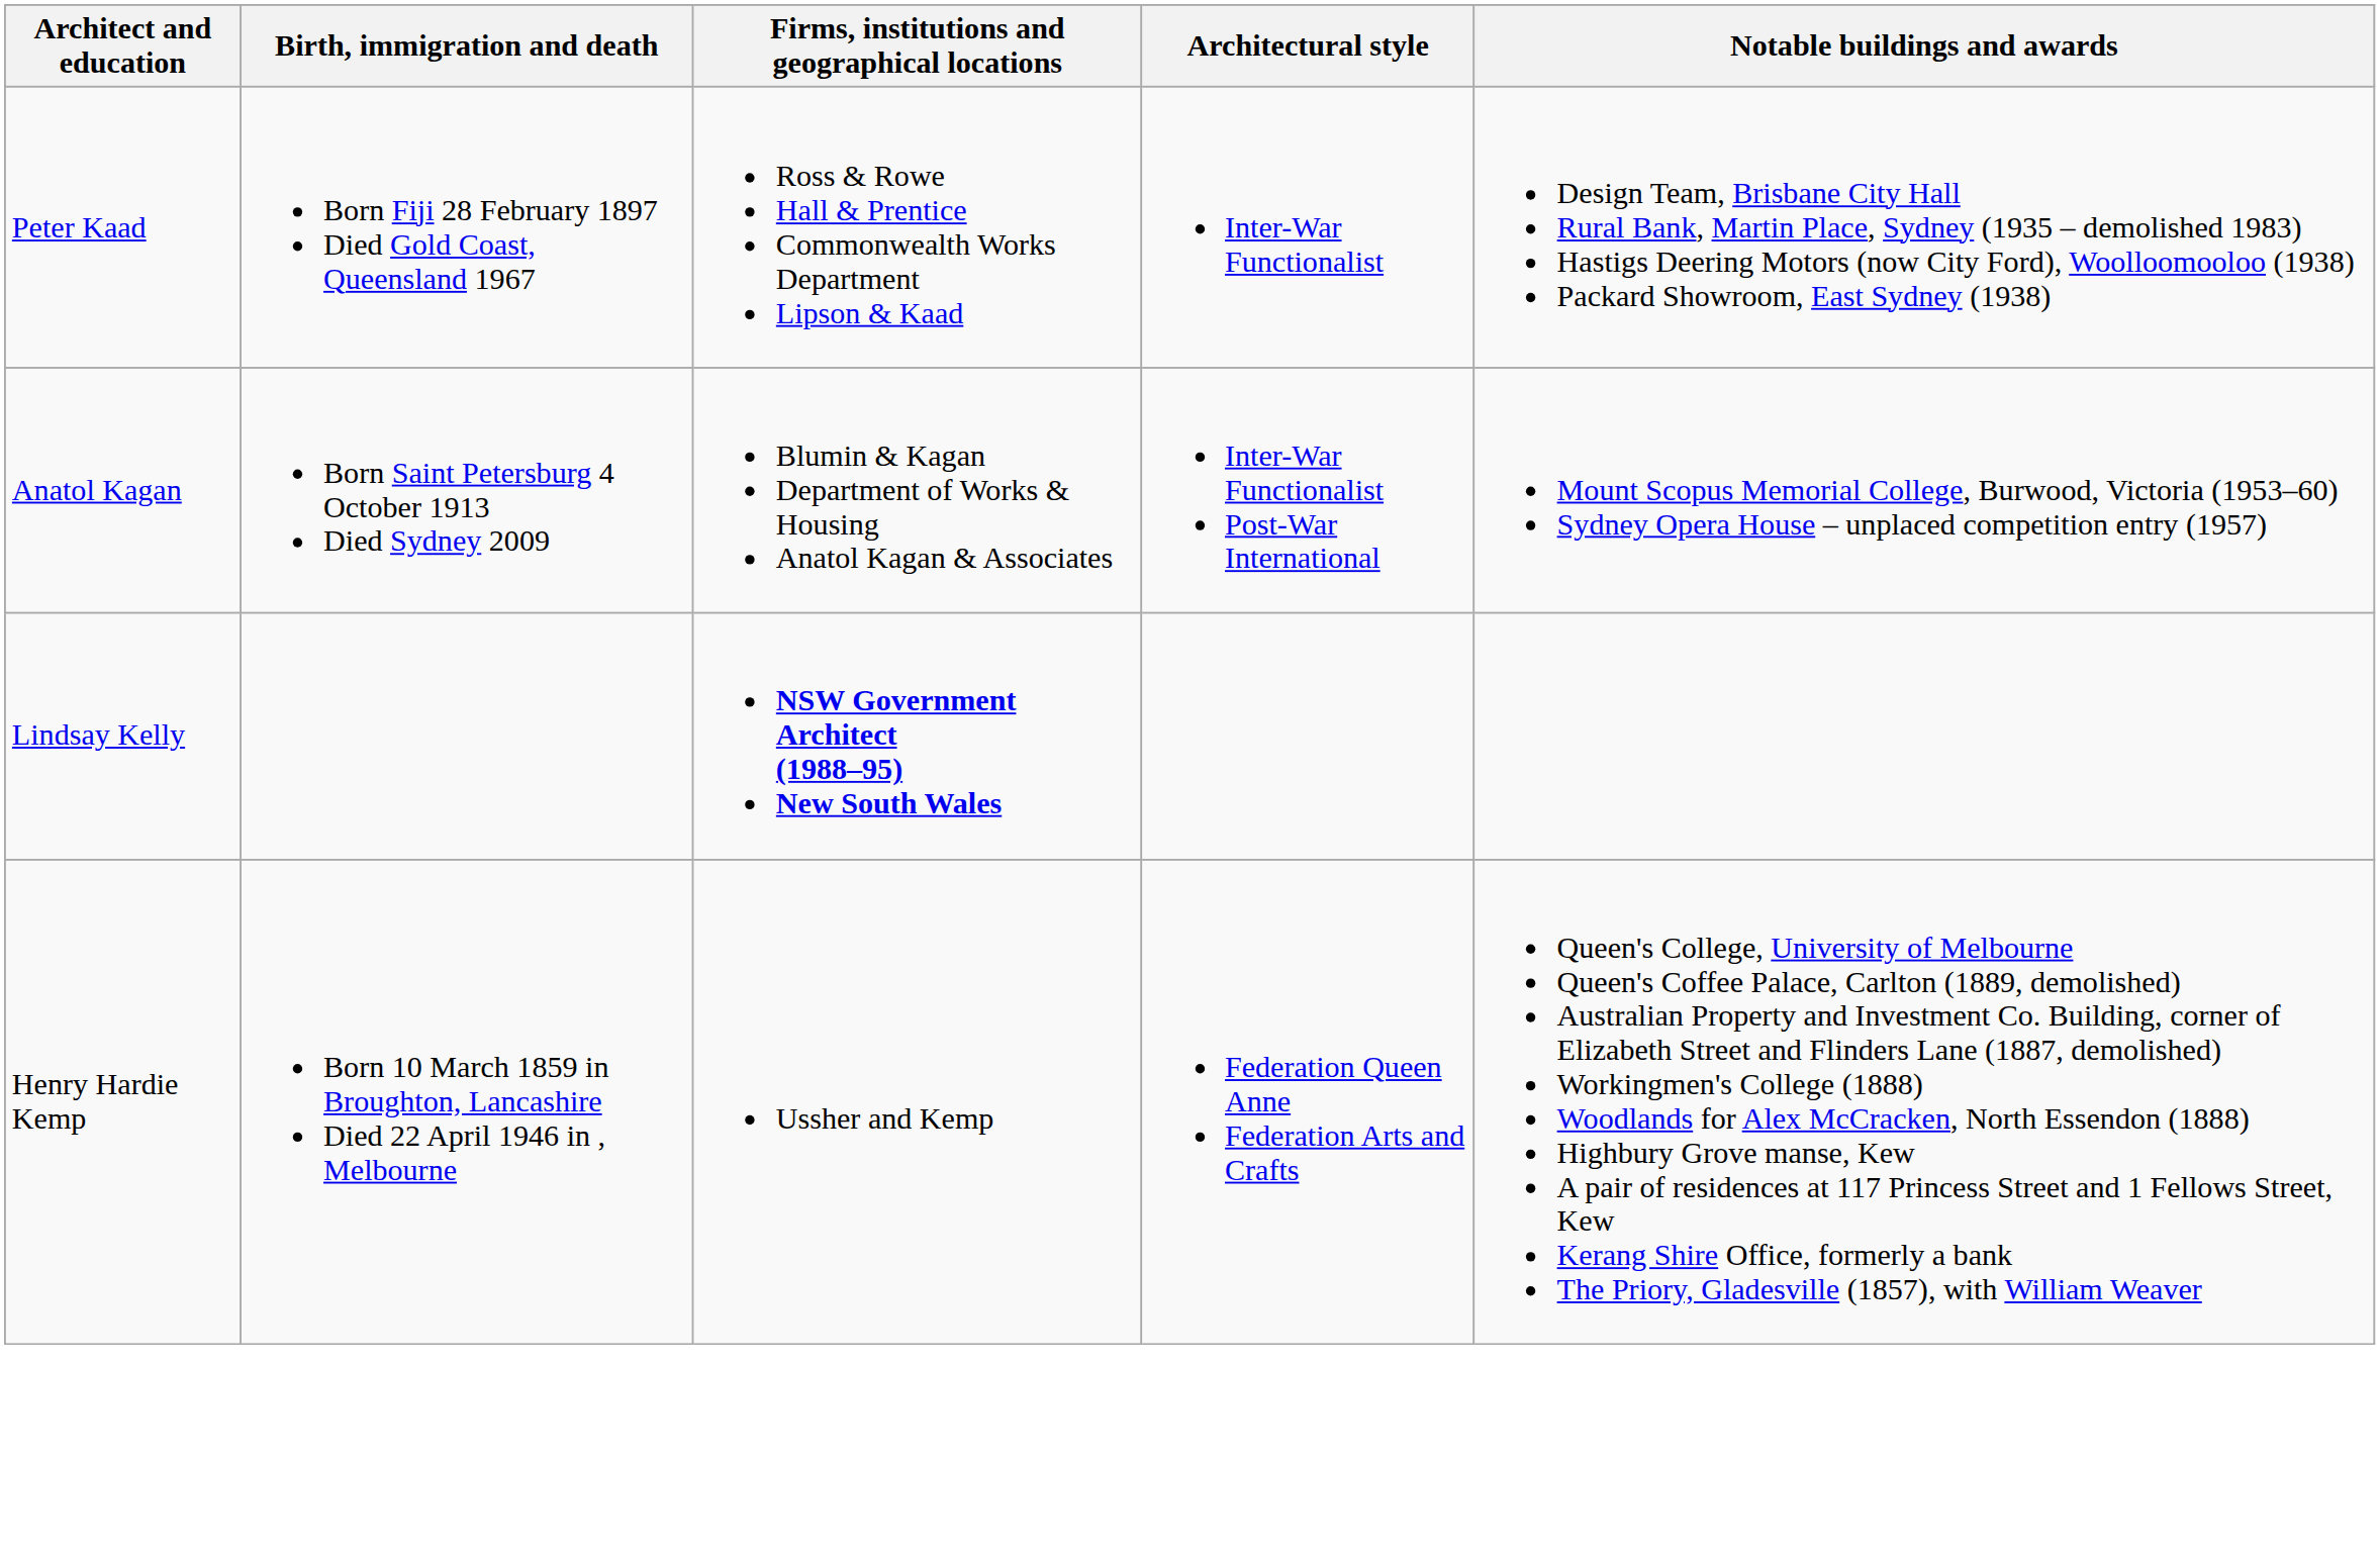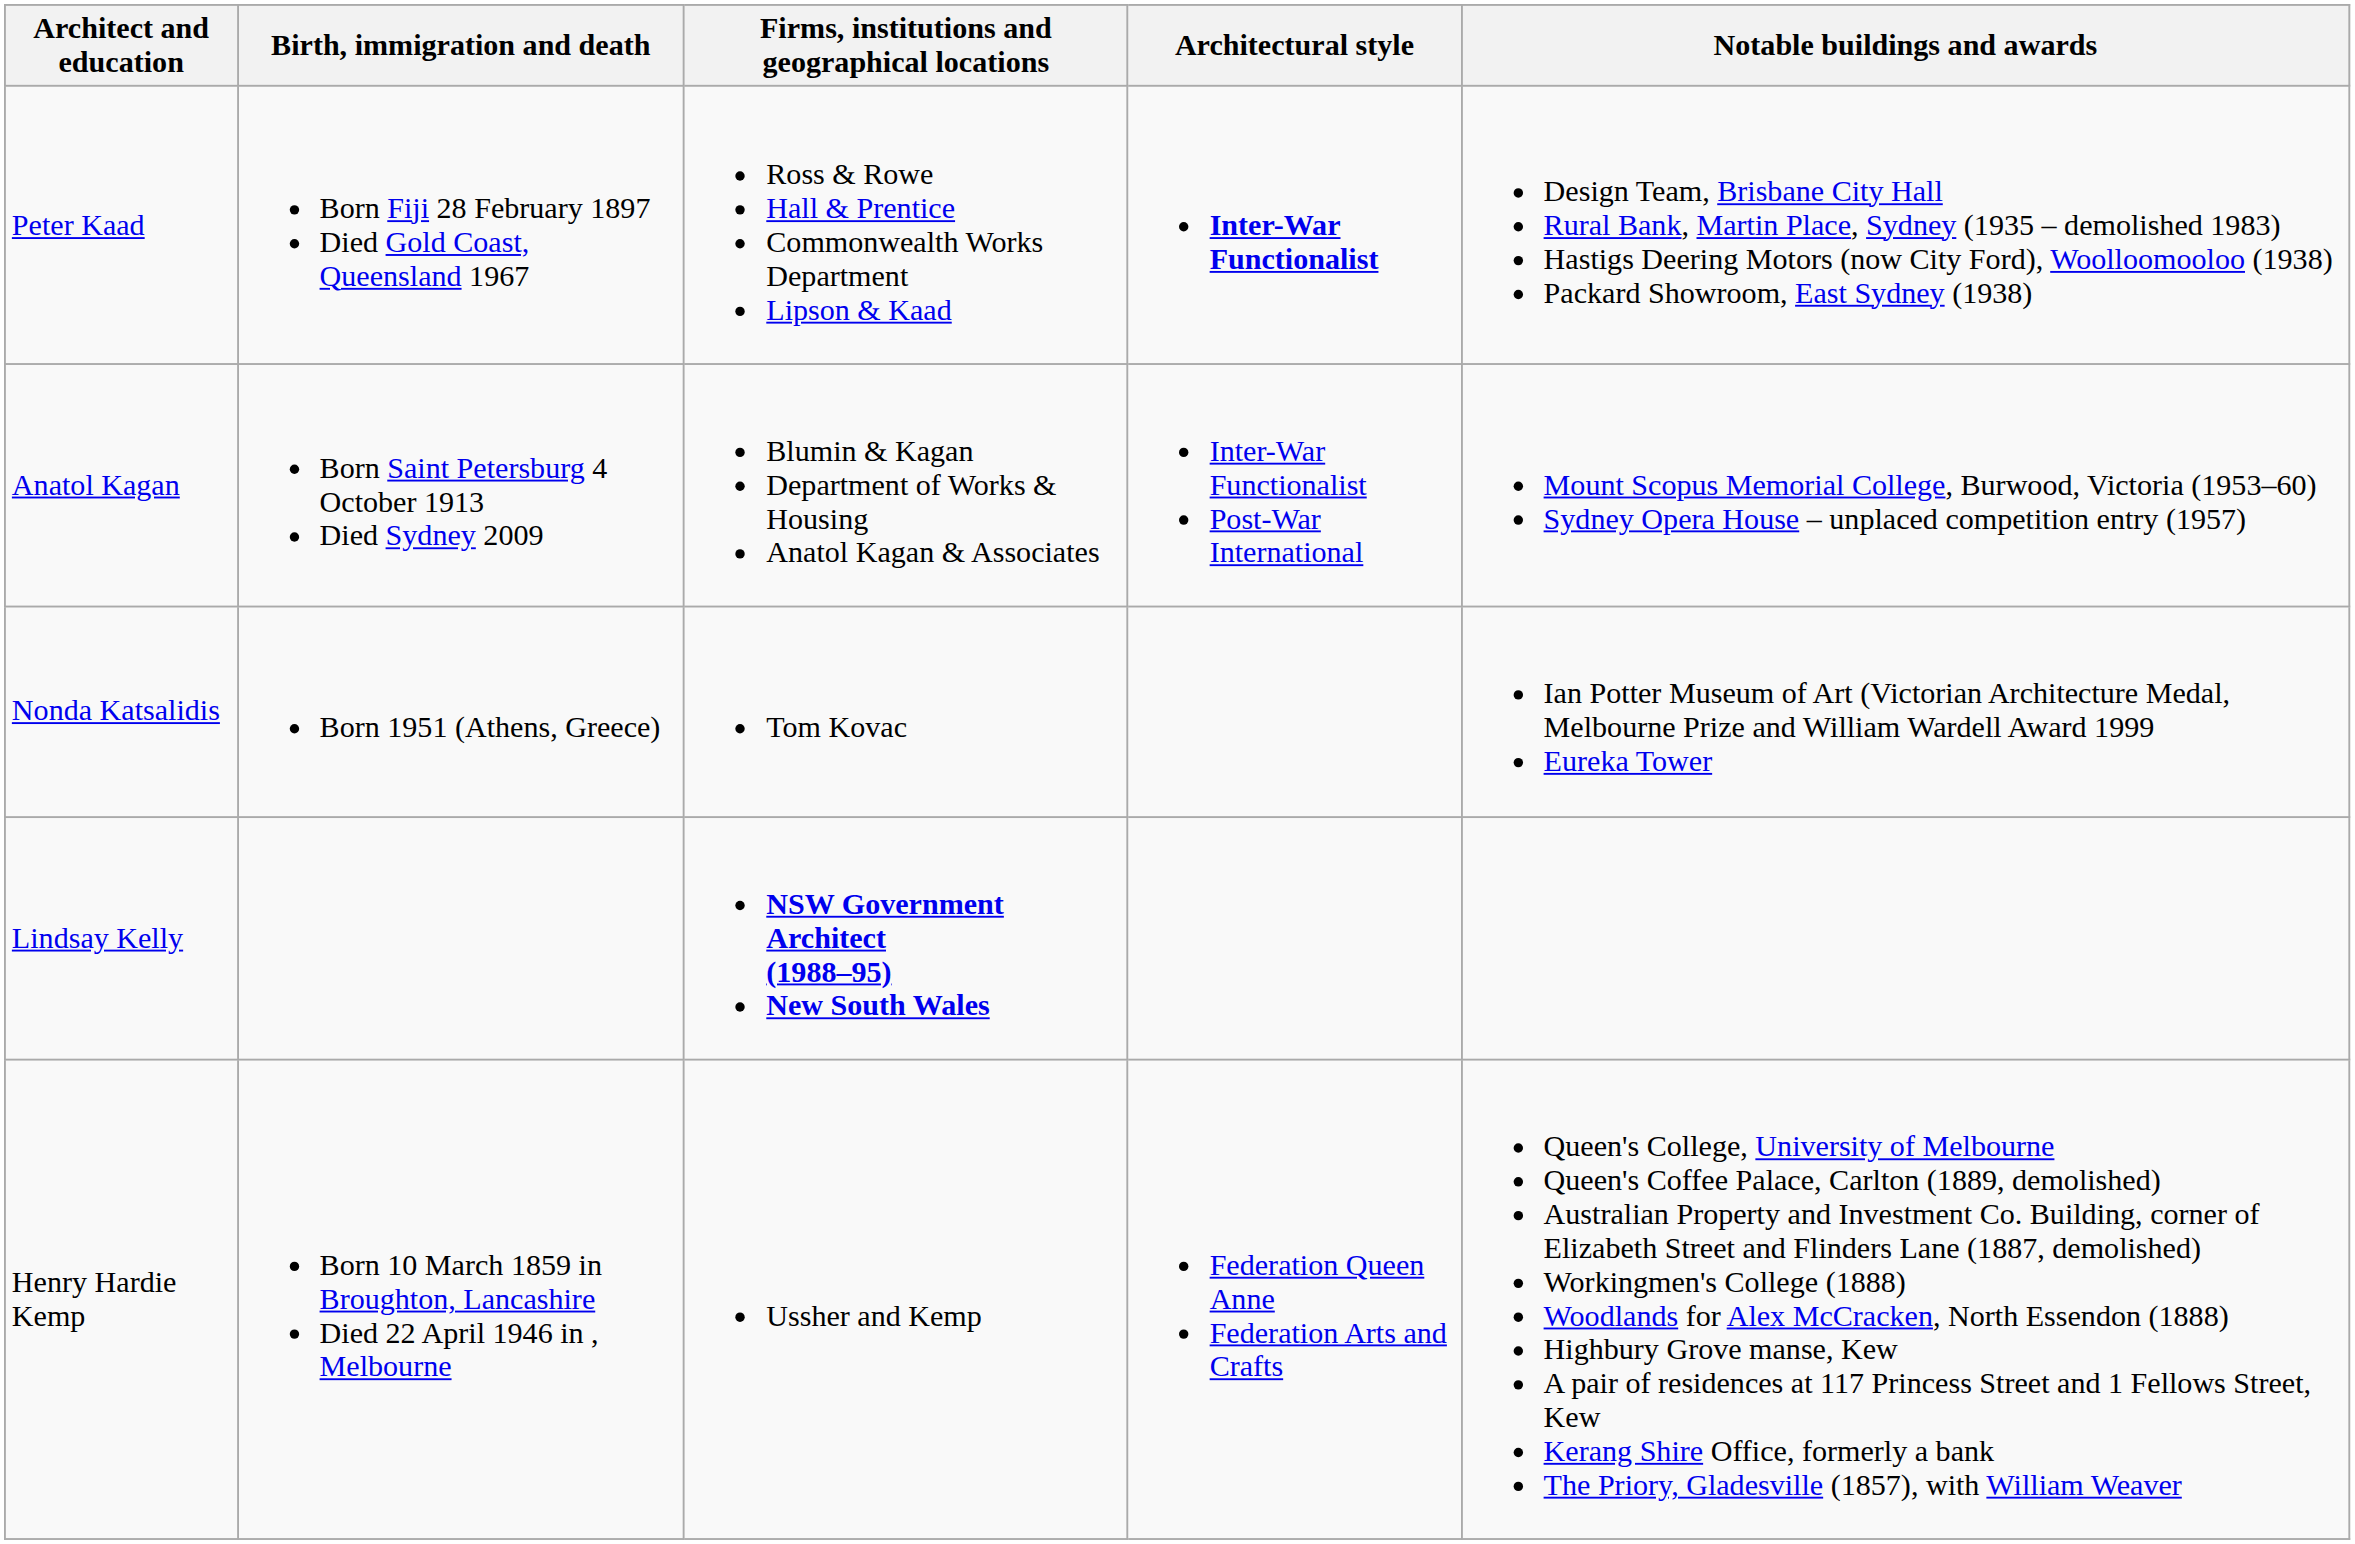Peter Kaad | Architectural style: normal -> bold
+ row: Nonda Katsalidis | Born 1951 (Athens, Greece) | Tom Kovac | Ian Potter Museum of Art (Victorian Architecture Medal, Melbourne Prize and William Wardell Award 1999 Eureka Tower
